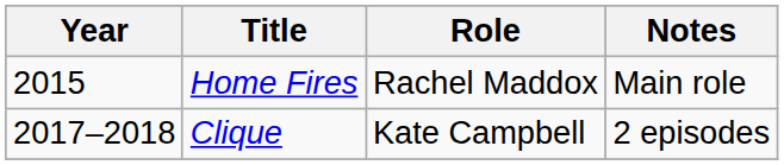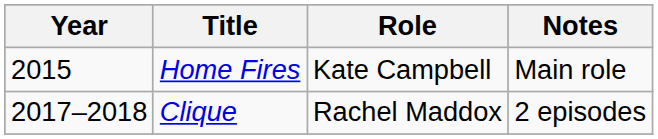Home Fires | Role: Rachel Maddox -> Kate Campbell
Clique | Role: Kate Campbell -> Rachel Maddox
